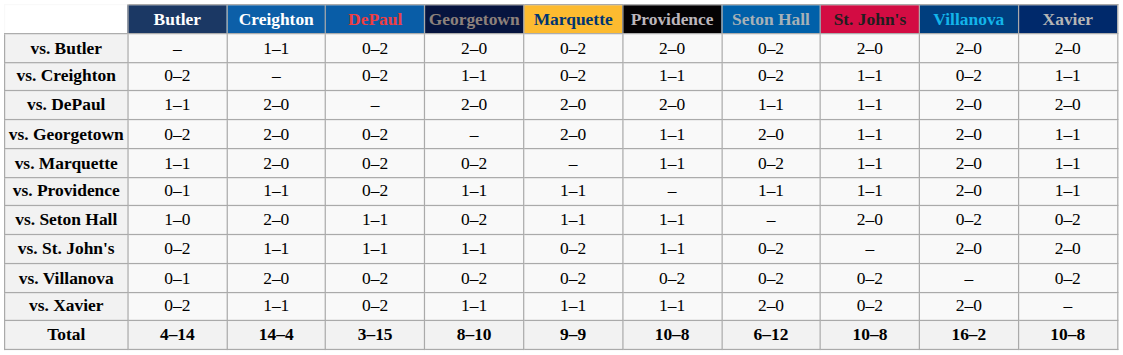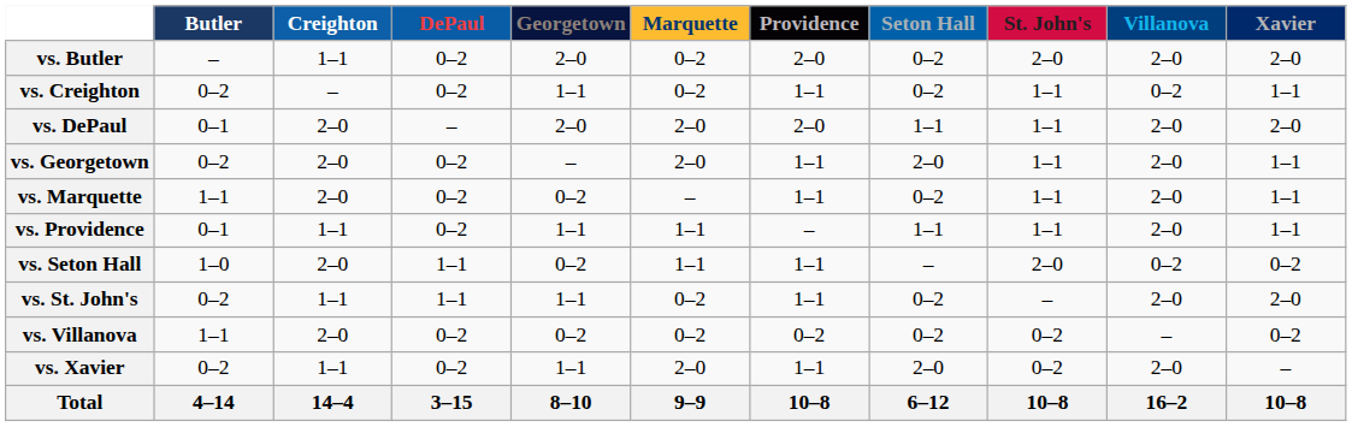vs. DePaul | Butler: 1–1 -> 0–1
vs. Villanova | Butler: 0–1 -> 1–1
vs. Xavier | Marquette: 1–1 -> 2–0
